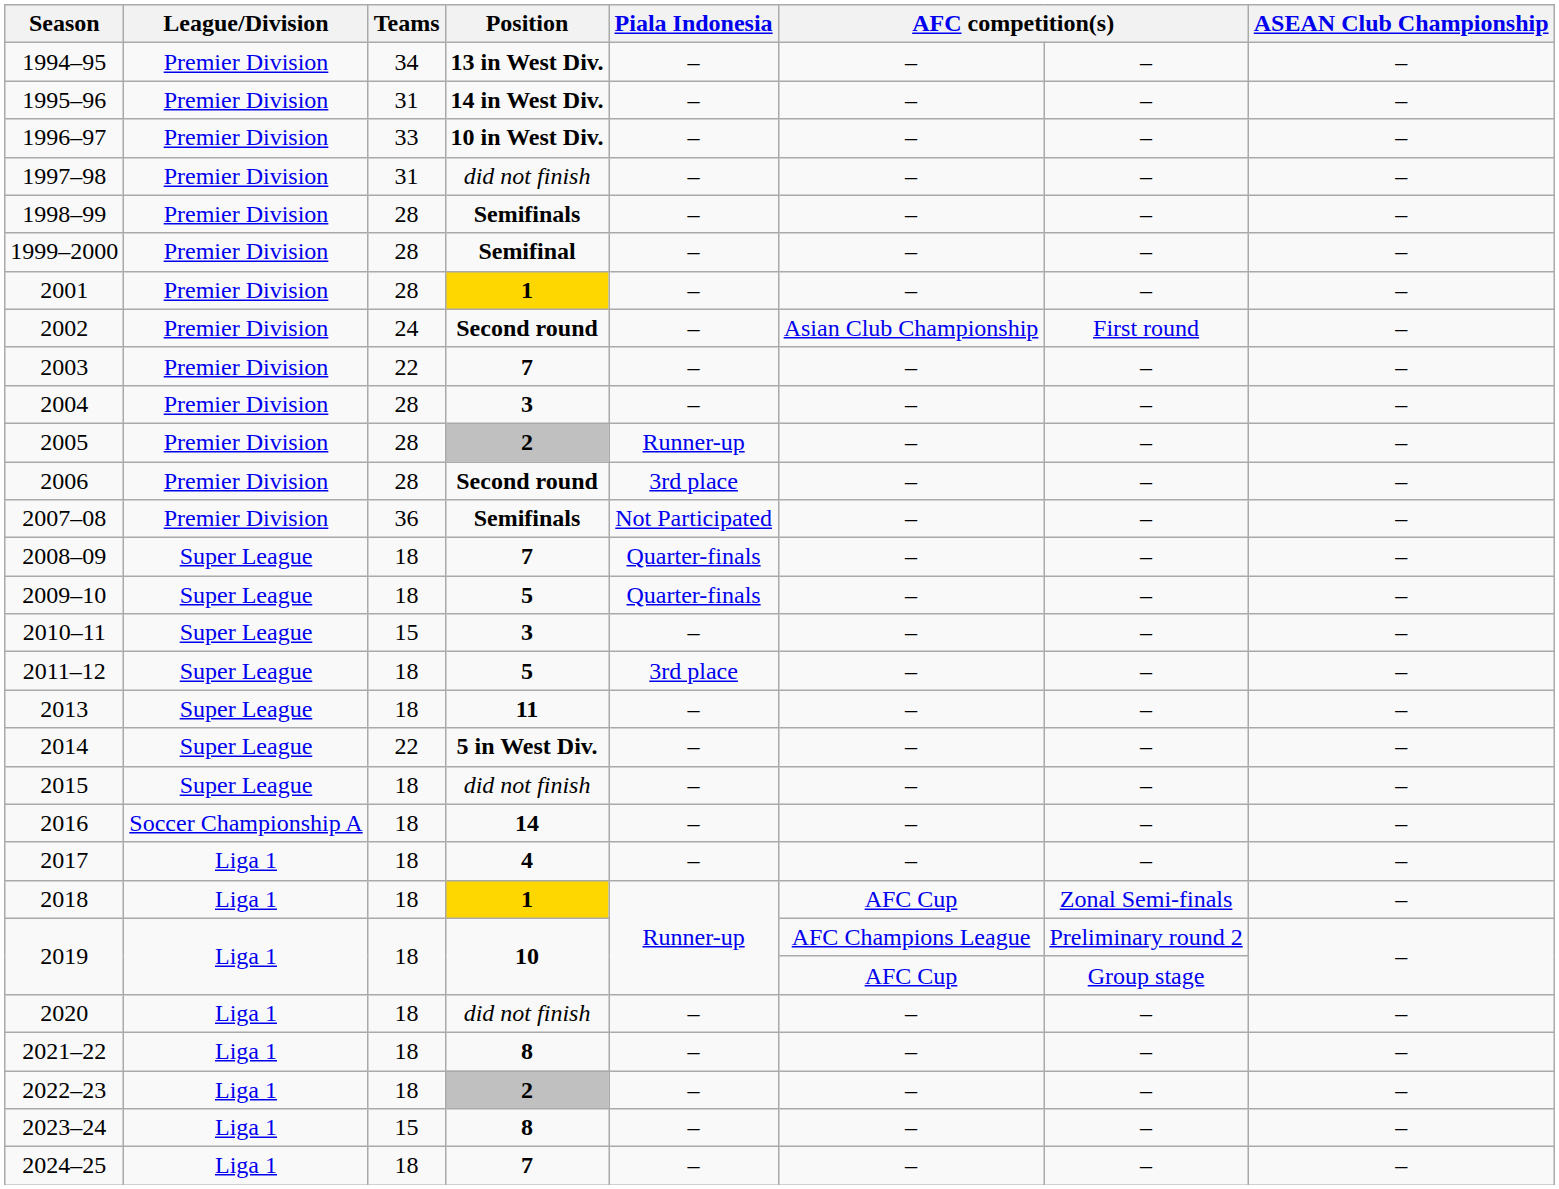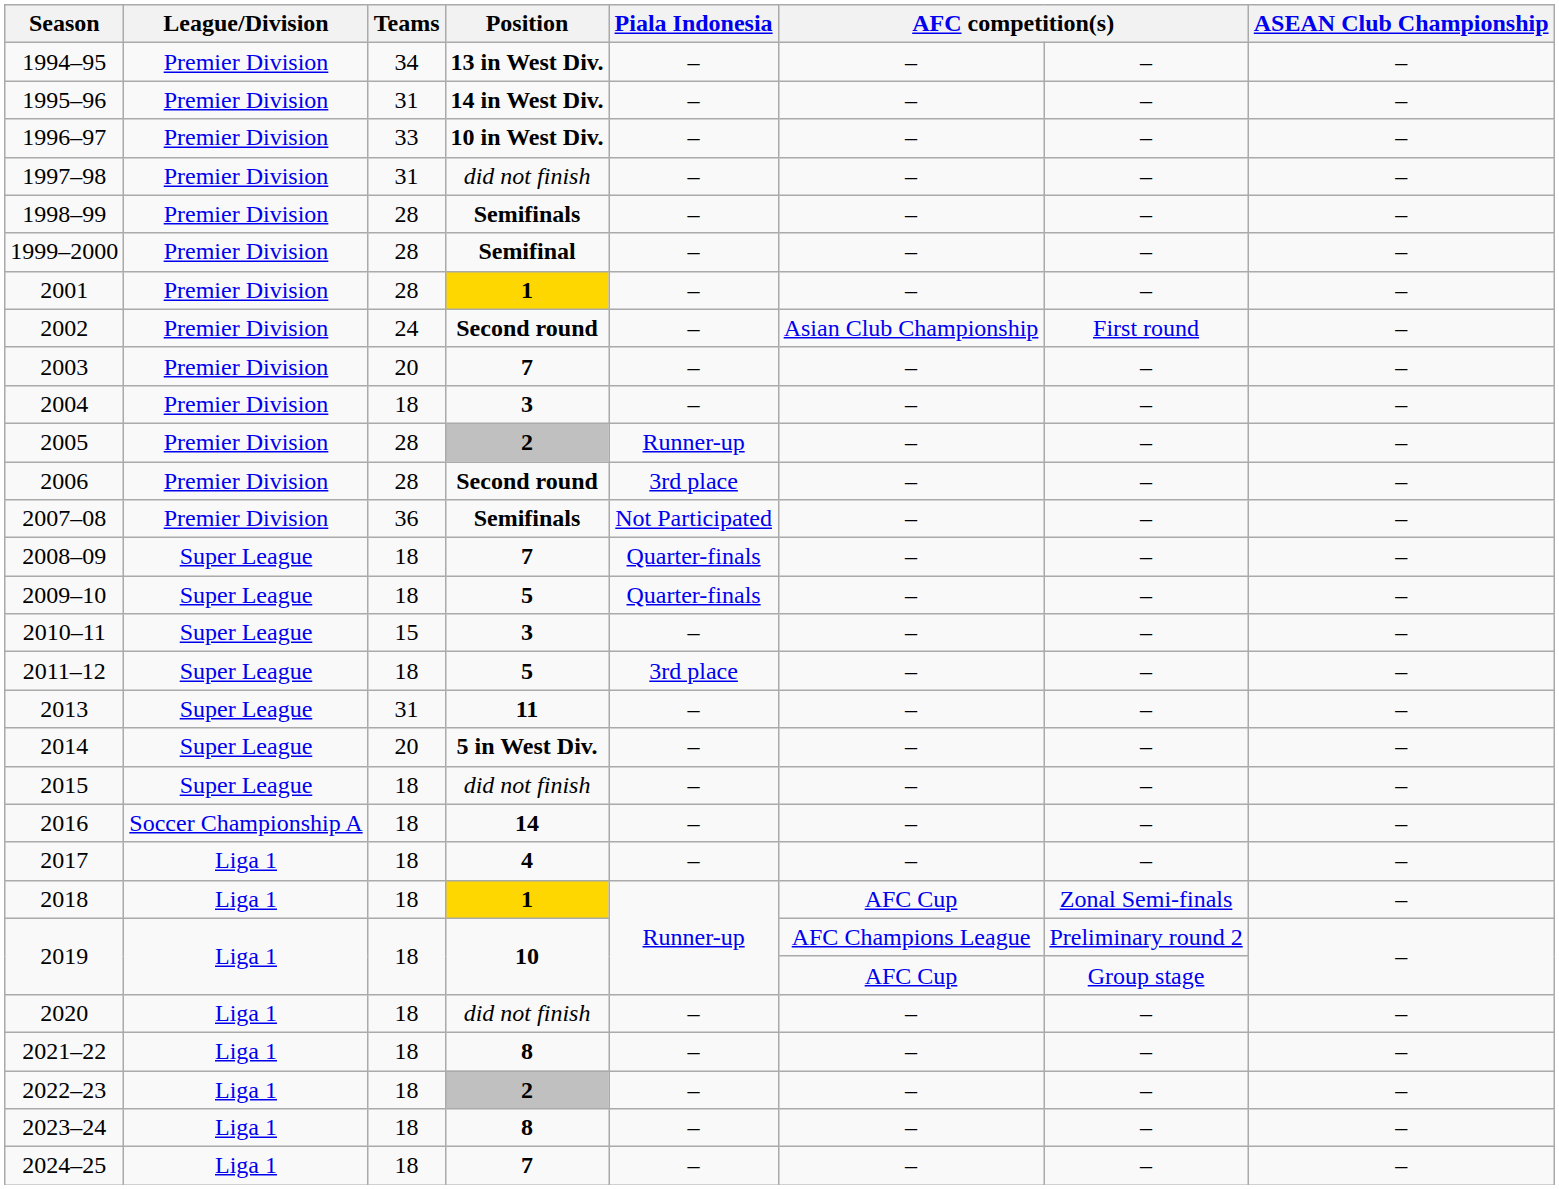2003 | Teams: 22 -> 20
2004 | Teams: 28 -> 18
2013 | Teams: 18 -> 31
2014 | Teams: 22 -> 20
2023–24 | Teams: 15 -> 18
